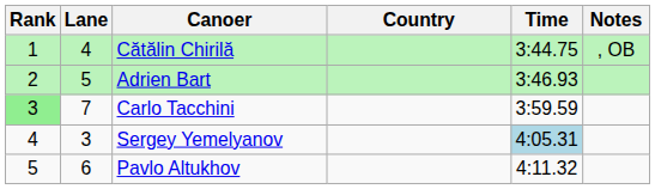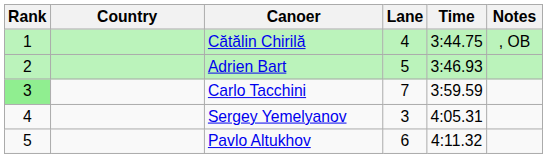columns swapped: Lane <-> Country
Sergey Yemelyanov | Time: lightblue background -> no background
